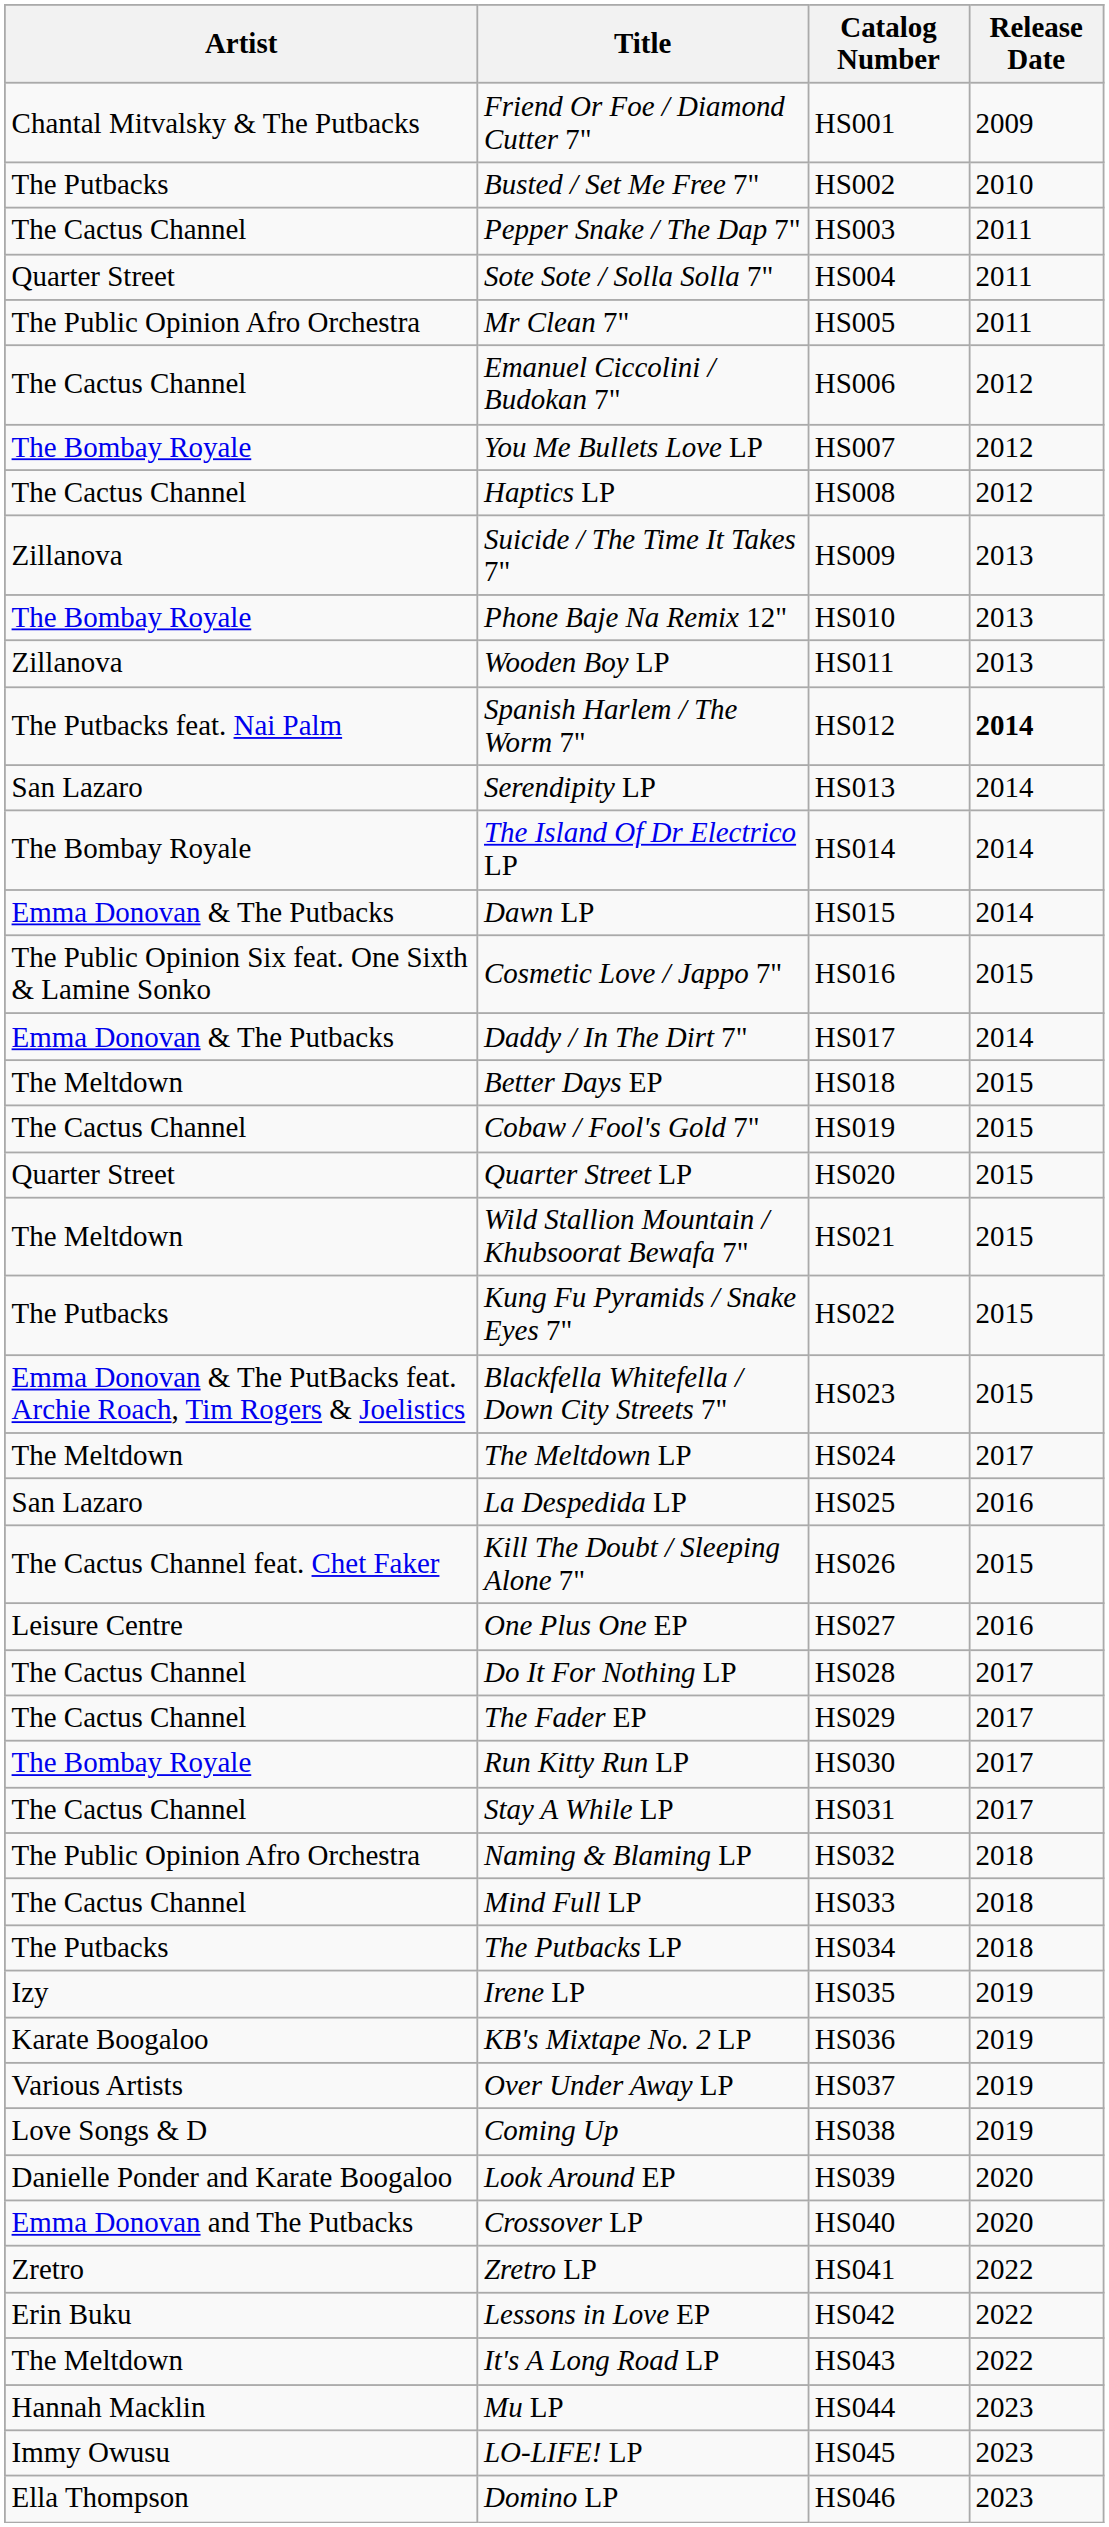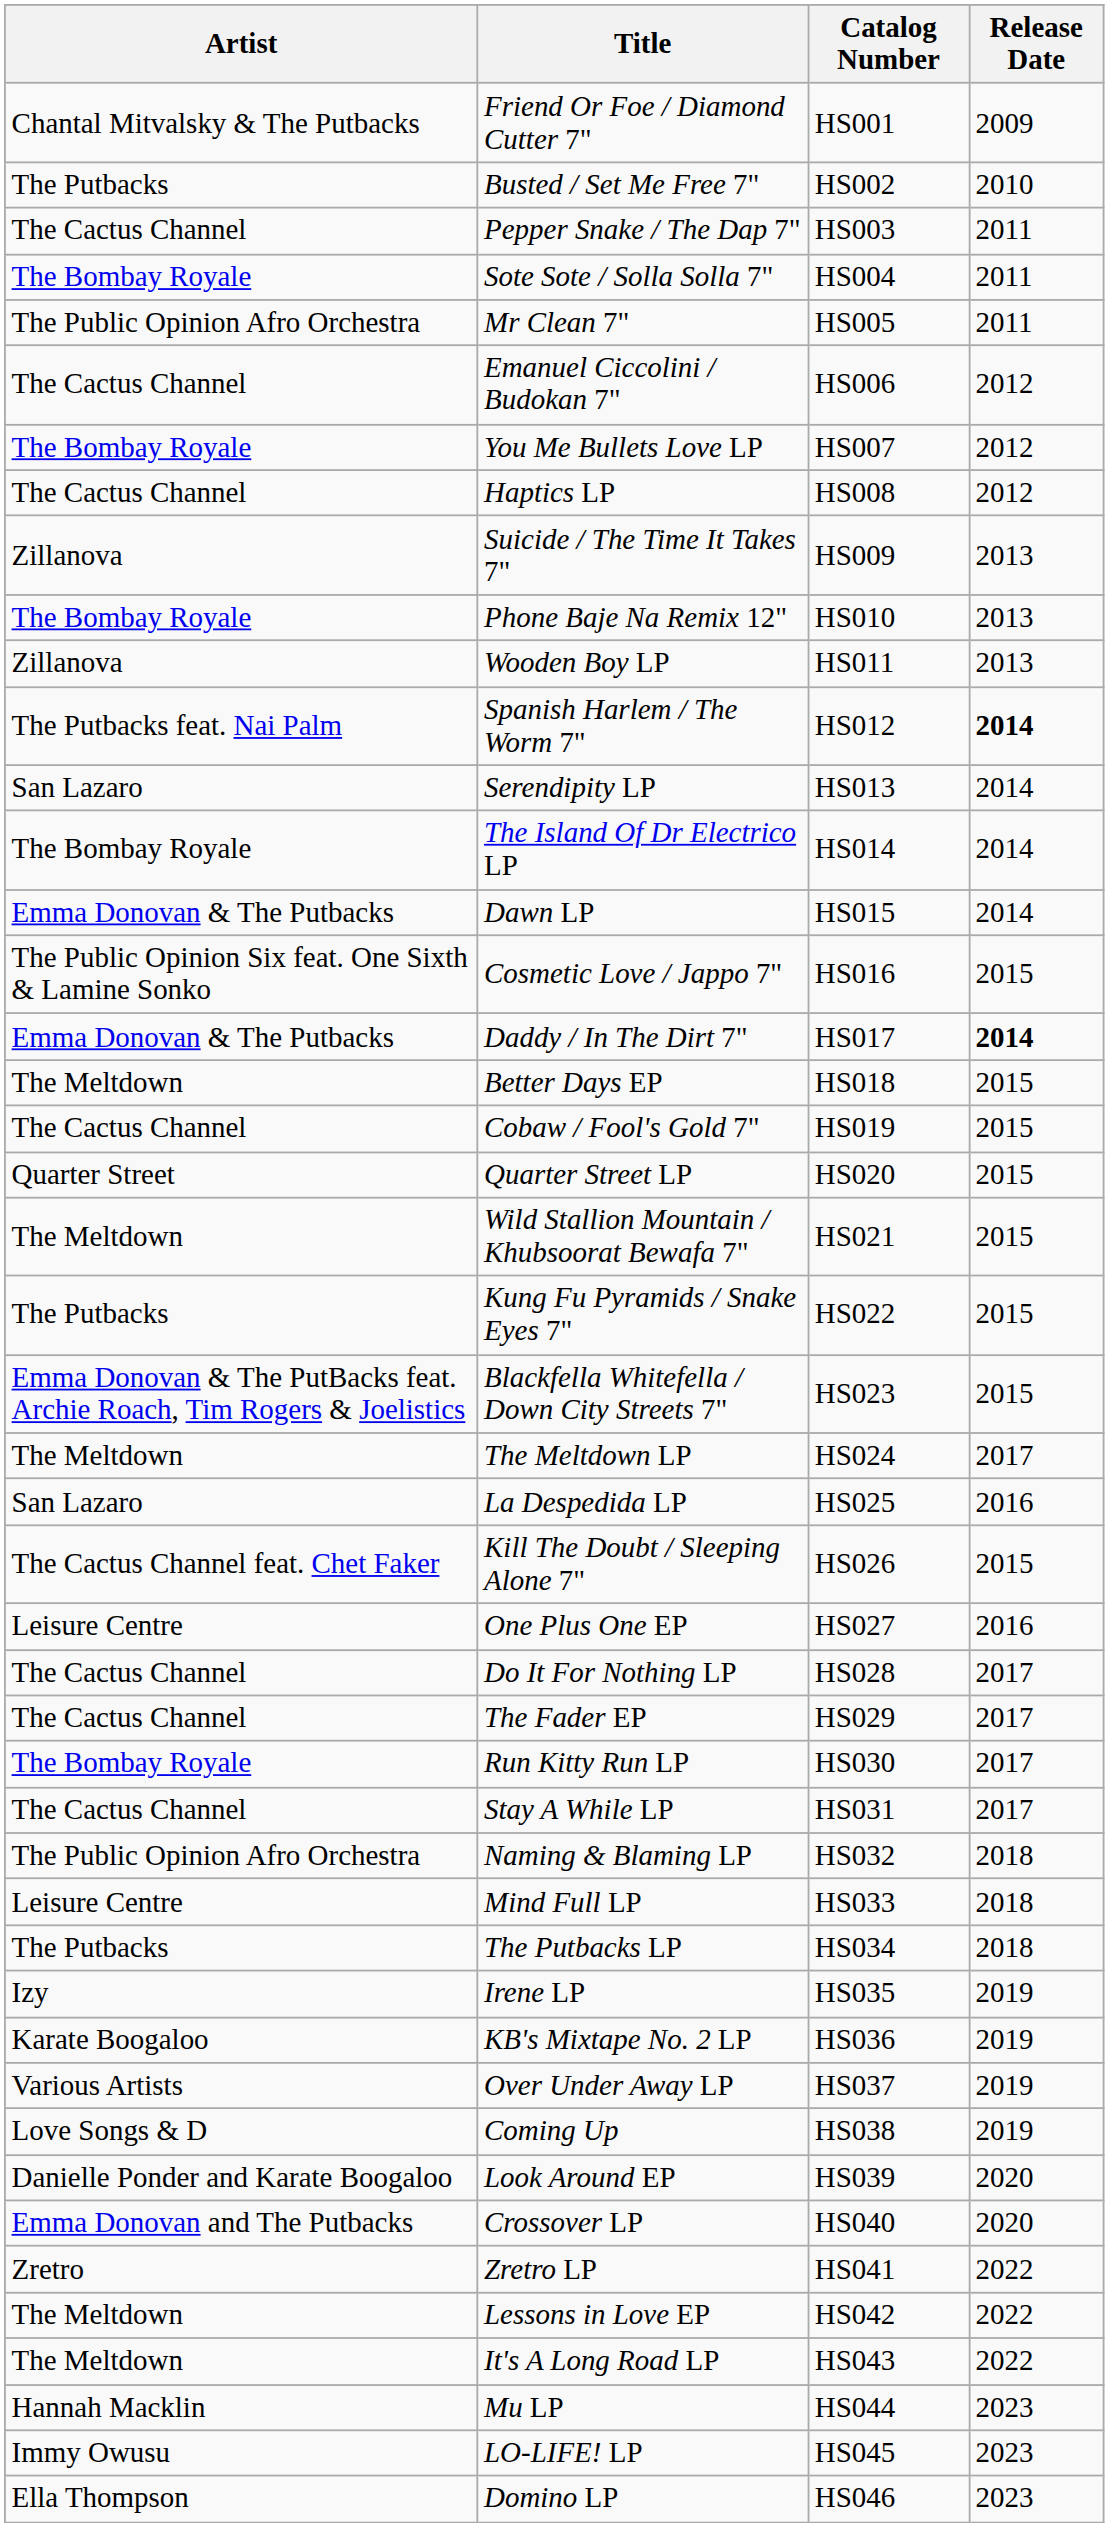Sote Sote / Solla Solla 7" | Artist: Quarter Street -> The Bombay Royale
Daddy / In The Dirt 7" | Release Date: normal -> bold
Mind Full LP | Artist: The Cactus Channel -> Leisure Centre
Lessons in Love EP | Artist: Erin Buku -> The Meltdown
